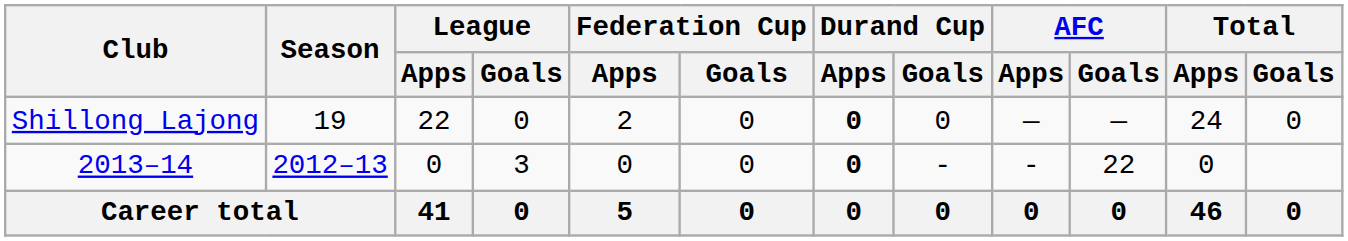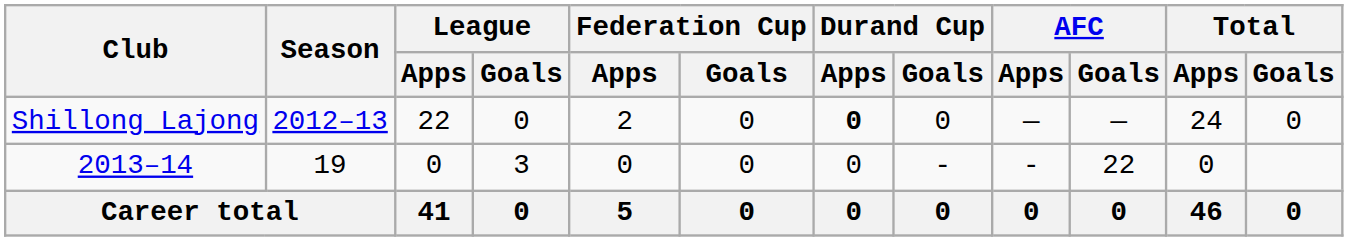Shillong Lajong | Season: 19 -> 2012–13
2013–14 | Season: 2012–13 -> 19
2013–14 | Durand Cup / Apps: bold -> normal
